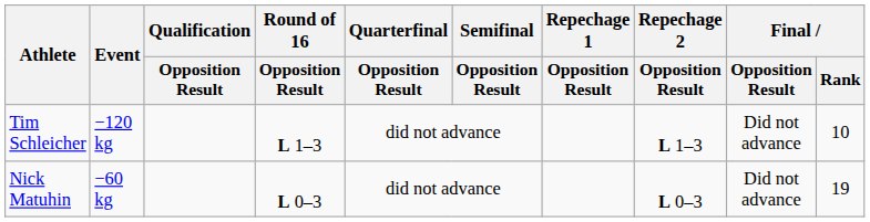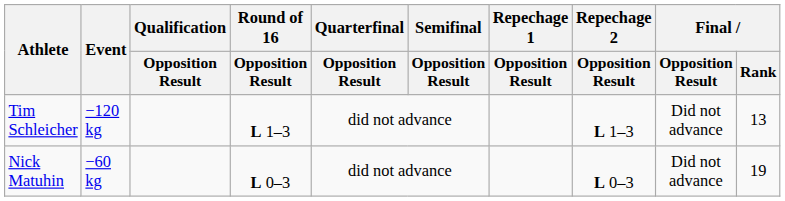Tim Schleicher | Final / Rank: 10 -> 13
